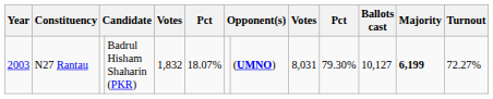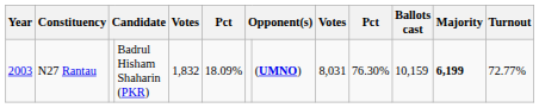N27 Rantau | column 6: 18.07% -> 18.09%
N27 Rantau | column 10: 79.30% -> 76.30%
N27 Rantau | Ballots cast: 10,127 -> 10,159
N27 Rantau | Turnout: 72.27% -> 72.77%
